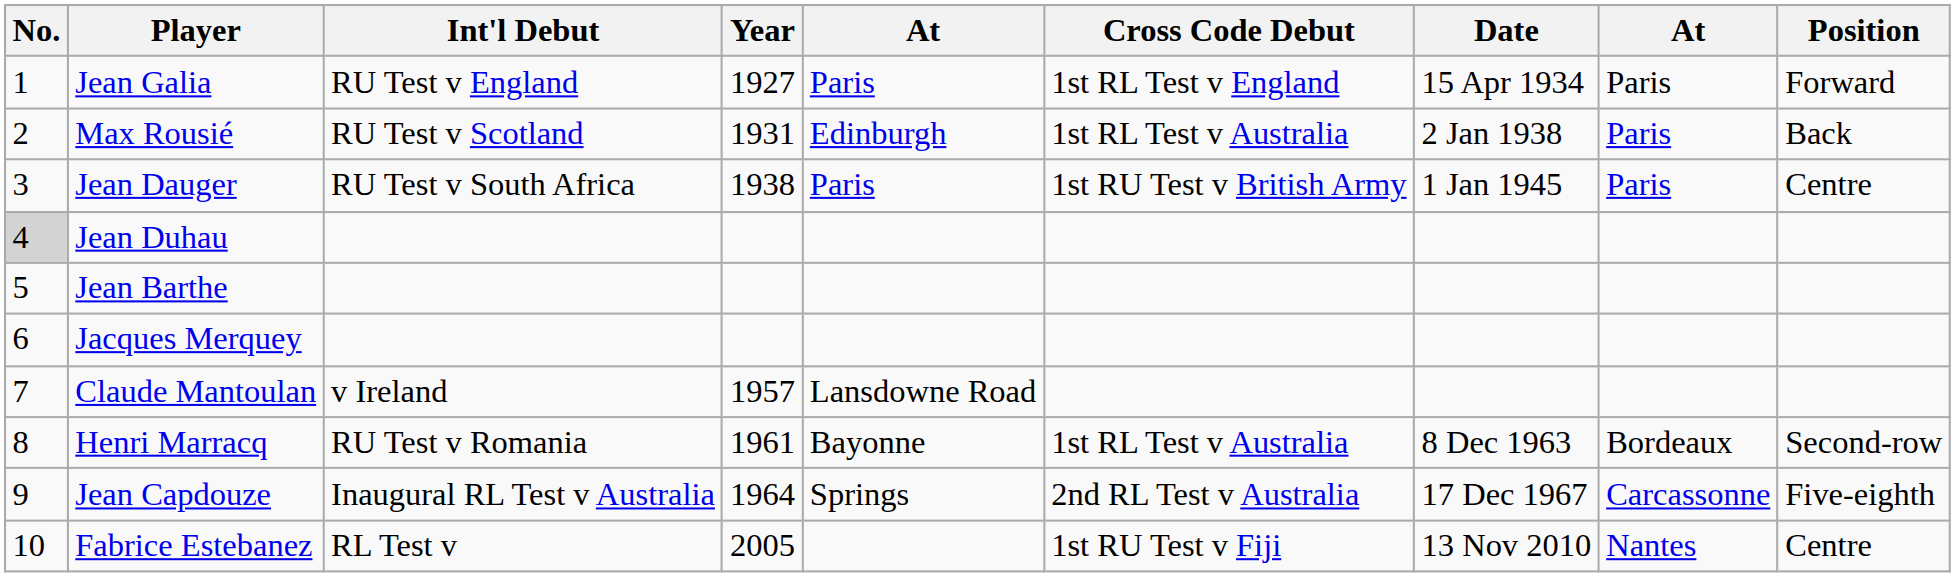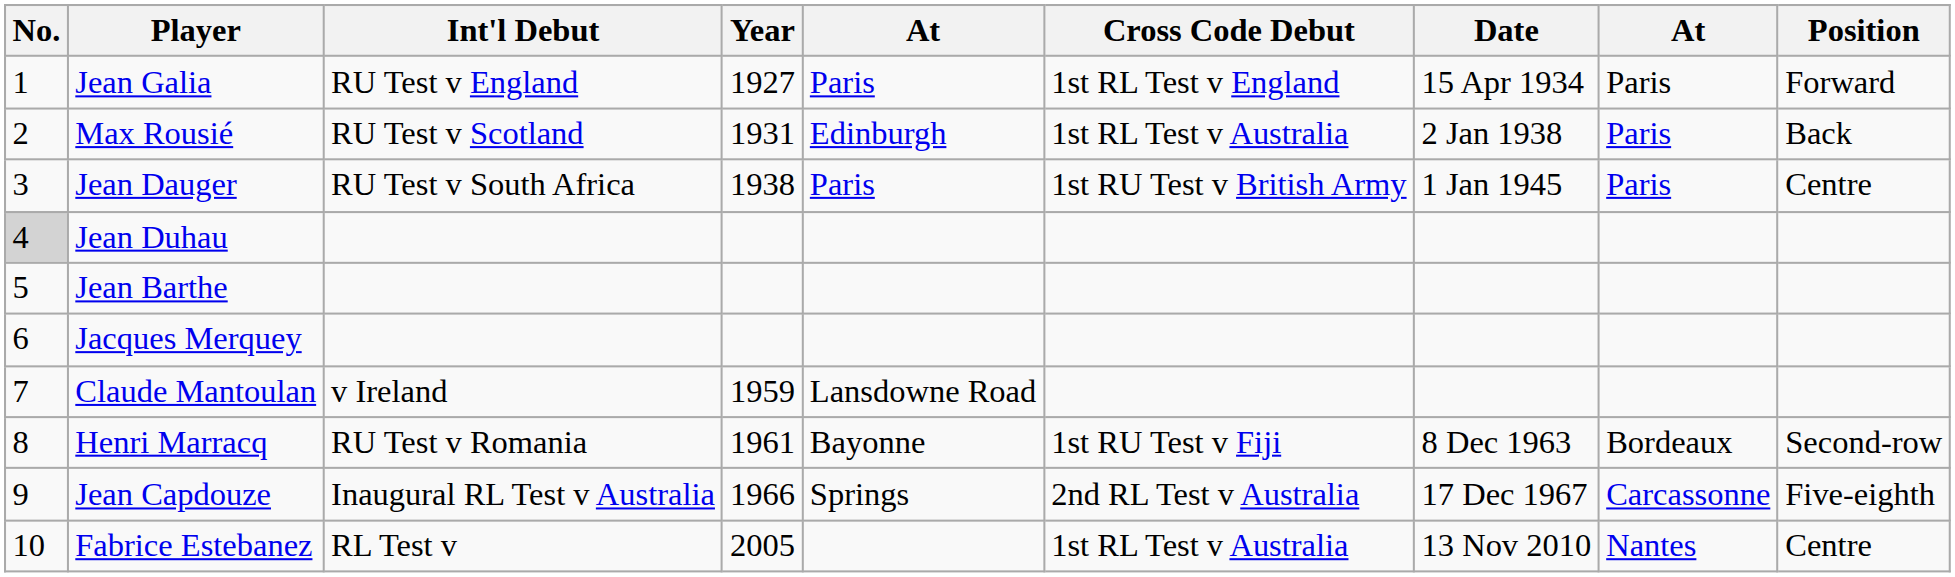Claude Mantoulan | Year: 1957 -> 1959
Henri Marracq | Cross Code Debut: 1st RL Test v Australia -> 1st RU Test v Fiji
Jean Capdouze | Year: 1964 -> 1966
Fabrice Estebanez | Cross Code Debut: 1st RU Test v Fiji -> 1st RL Test v Australia
